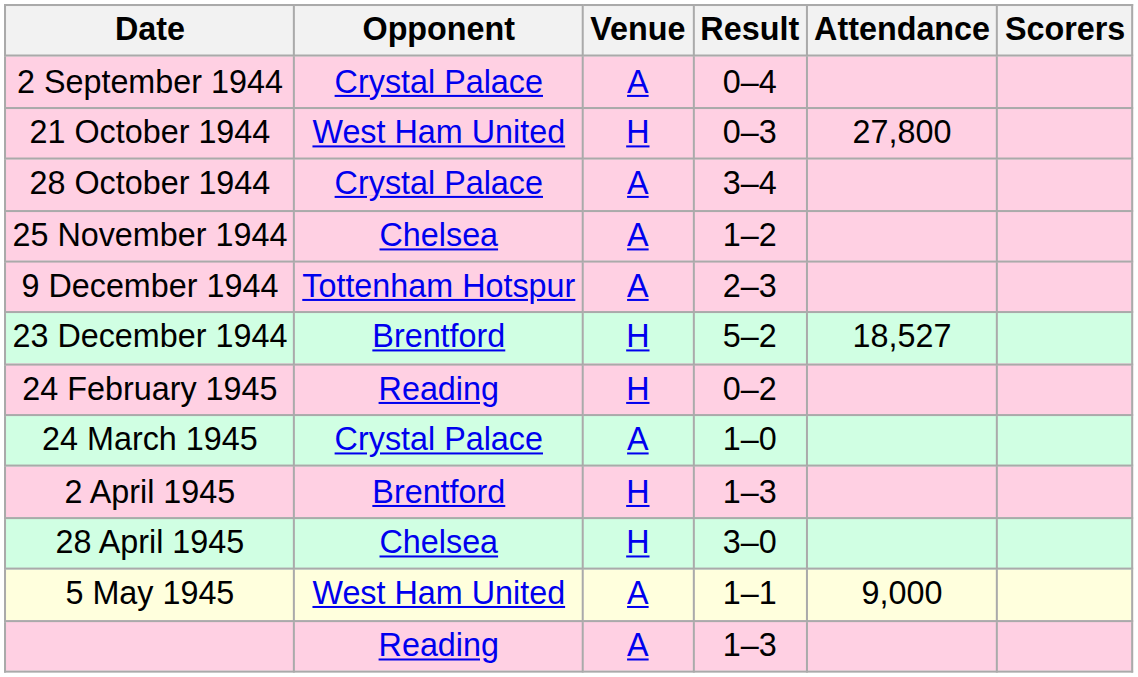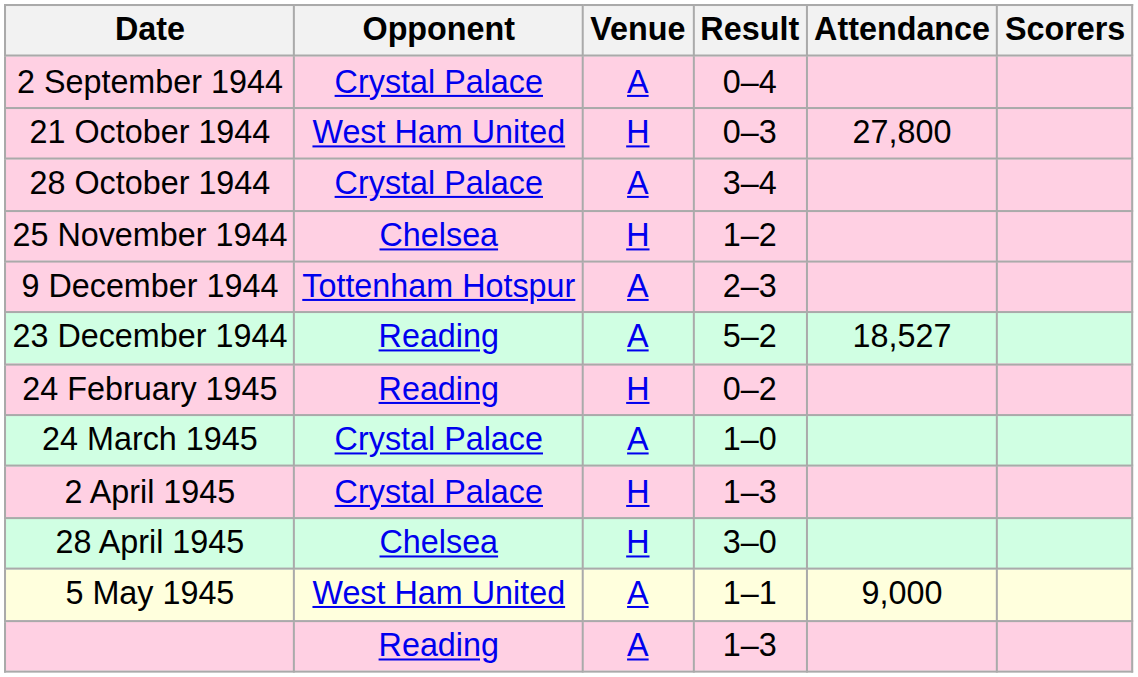25 November 1944 | Venue: A -> H
23 December 1944 | Opponent: Brentford -> Reading
23 December 1944 | Venue: H -> A
2 April 1945 | Opponent: Brentford -> Crystal Palace
